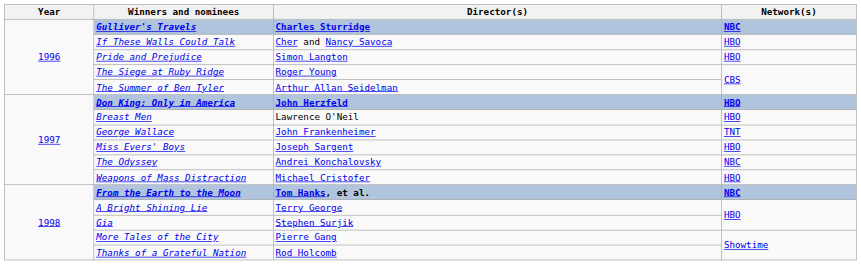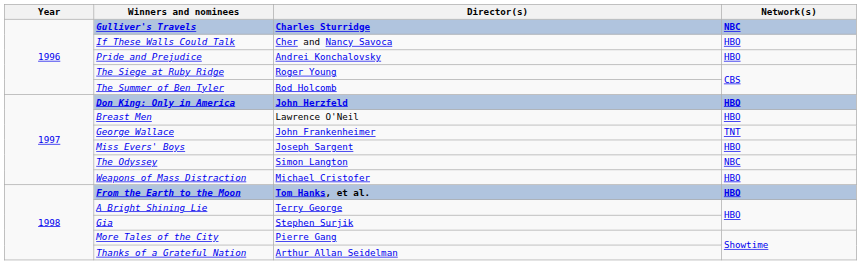Pride and Prejudice | Director(s): Simon Langton -> Andrei Konchalovsky
The Summer of Ben Tyler | Director(s): Arthur Allan Seidelman -> Rod Holcomb
The Odyssey | Director(s): Andrei Konchalovsky -> Simon Langton
From the Earth to the Moon | Network(s): NBC -> HBO
Thanks of a Grateful Nation | Director(s): Rod Holcomb -> Arthur Allan Seidelman
